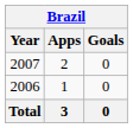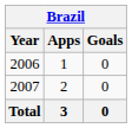rows swapped: 2006 <-> 2007
